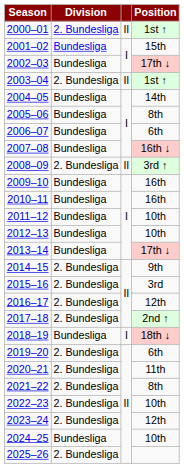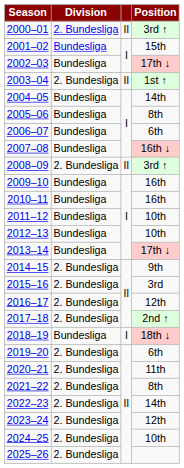2000–01 | Position: 1st ↑ -> 3rd ↑
2022–23 | Position: 10th -> 14th
2024–25 | Division: Bundesliga -> 2. Bundesliga
